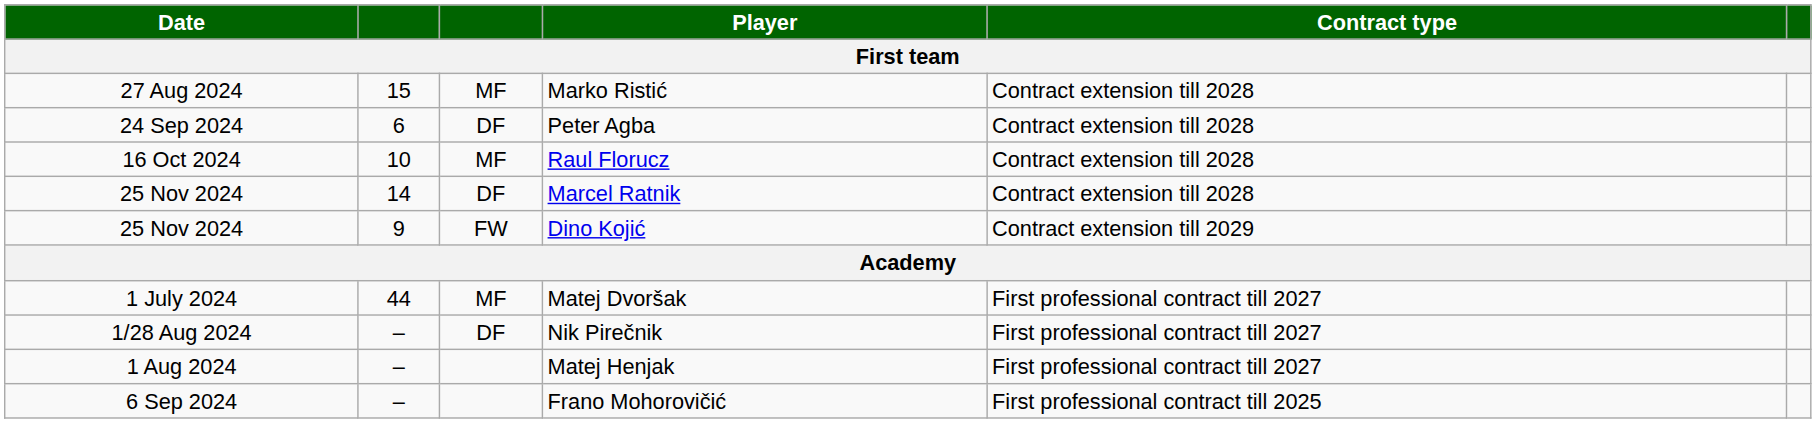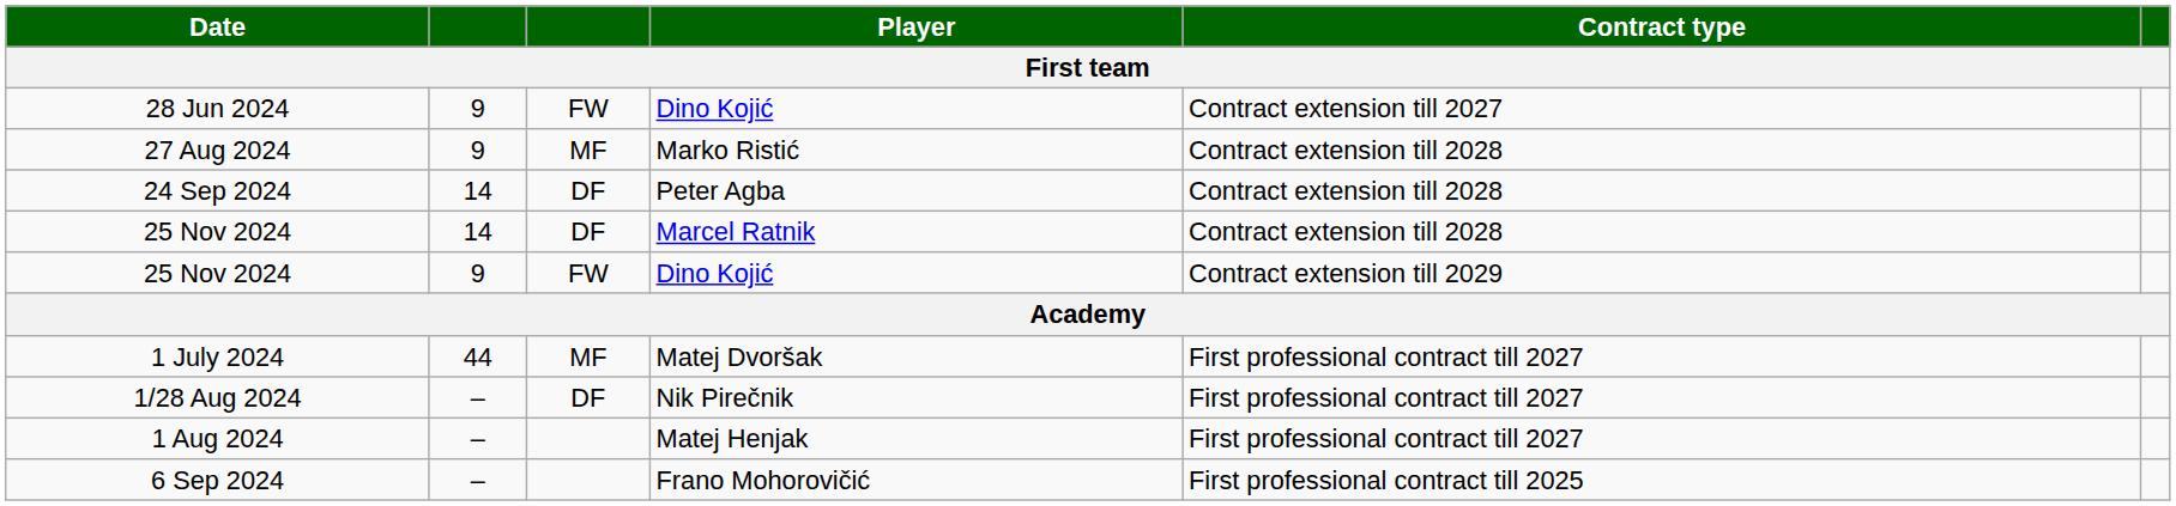+ row: 28 Jun 2024 | 9 | FW | Dino Kojić | Contract extension till 2027
27 Aug 2024 | column 2: 15 -> 9
24 Sep 2024 | column 2: 6 -> 14
- row: 16 Oct 2024 | 10 | MF | Raul Florucz | Contract extension till 2028
